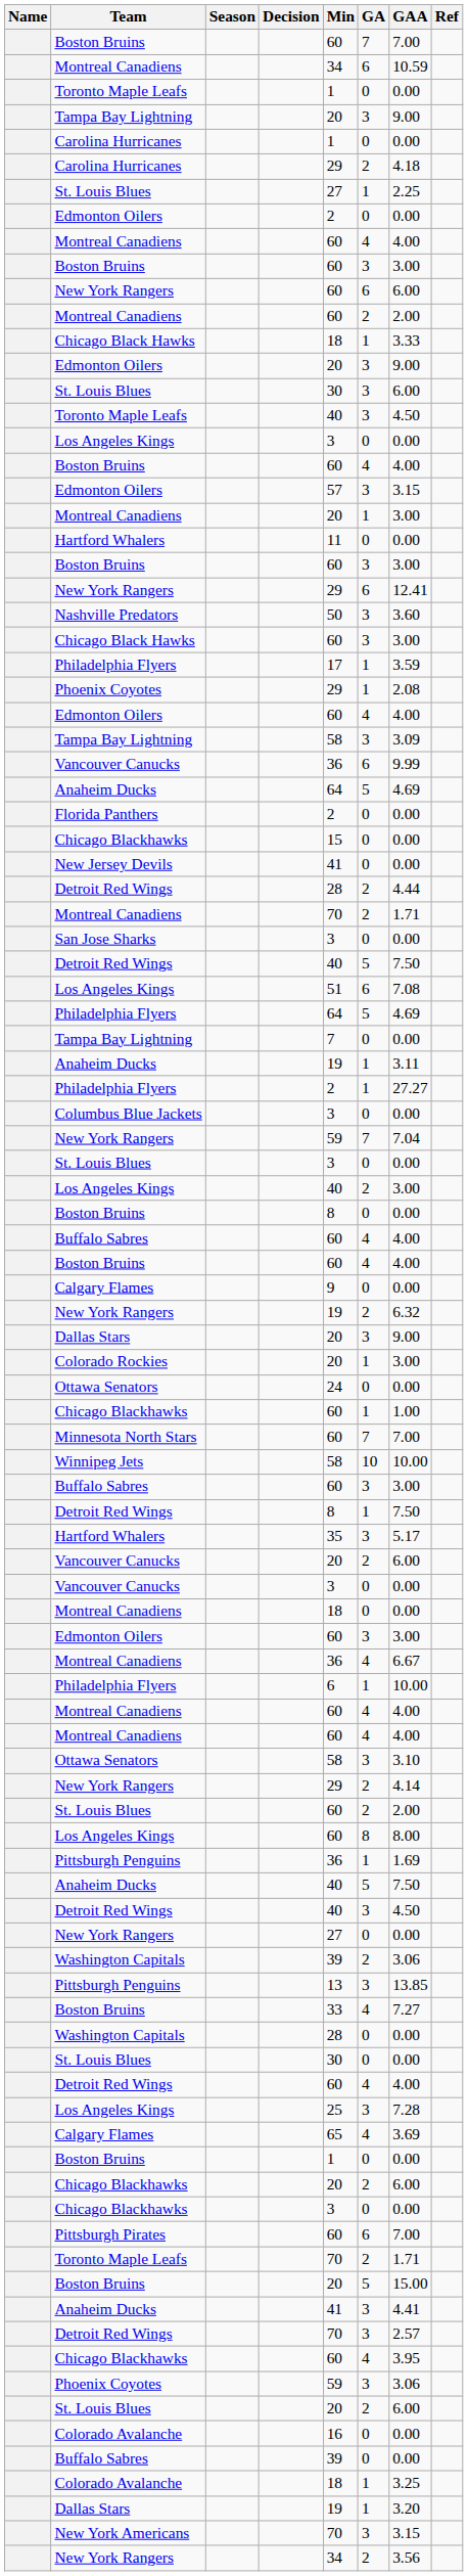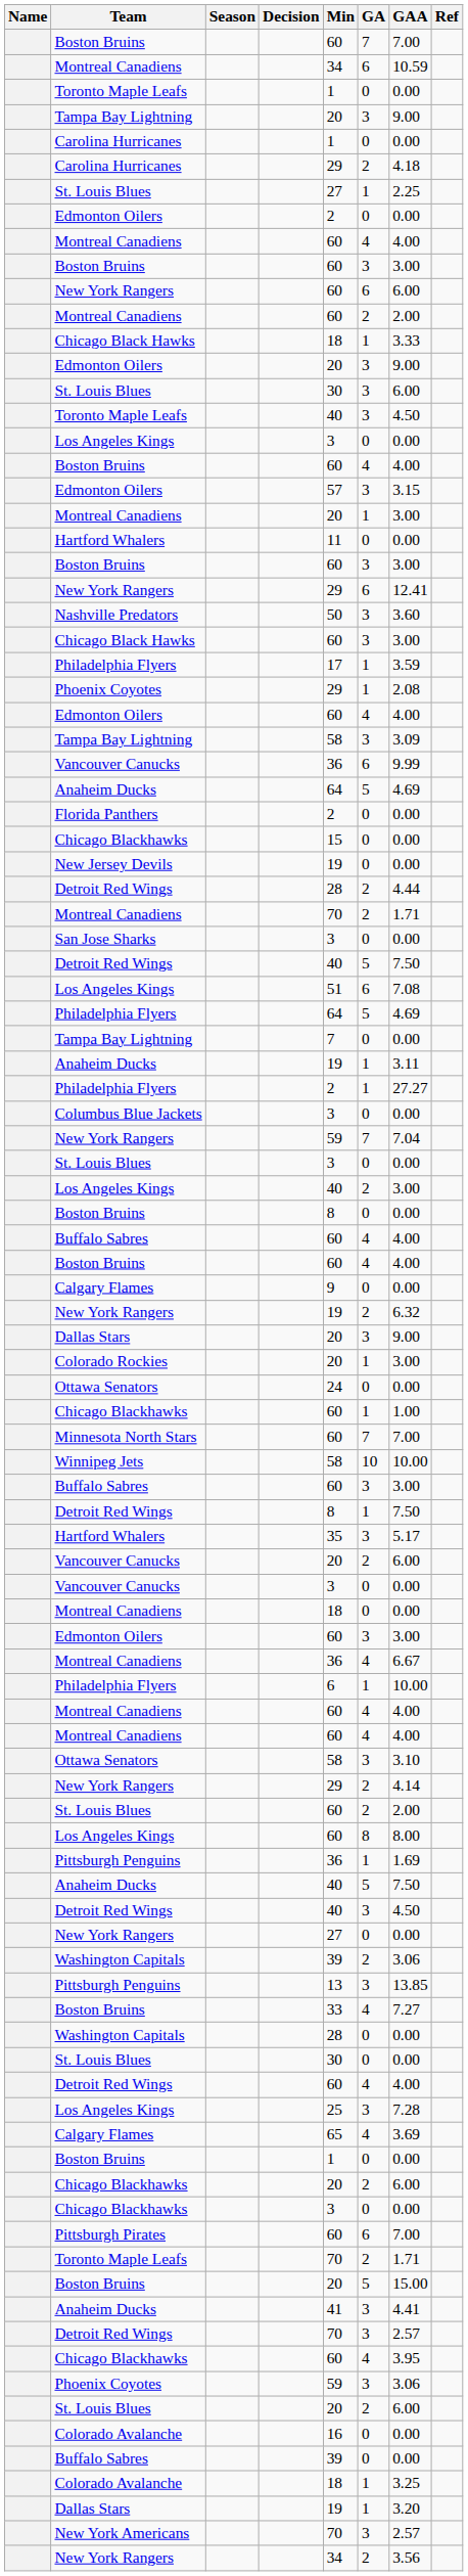New Jersey Devils | Min: 41 -> 19
New York Americans | GAA: 3.15 -> 2.57
